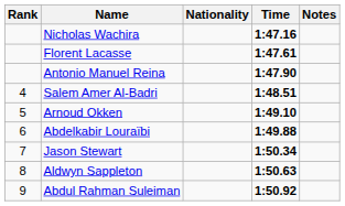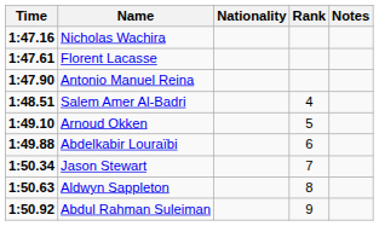columns swapped: Rank <-> Time
